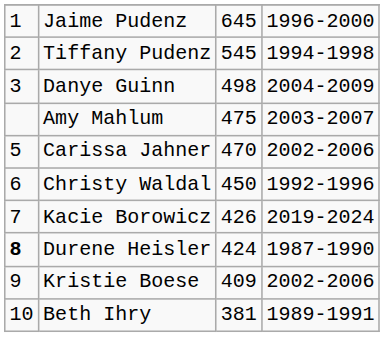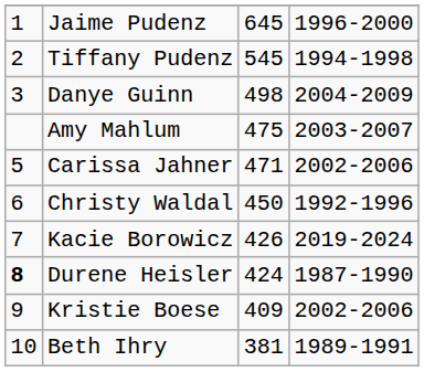Carissa Jahner | column 3: 470 -> 471
